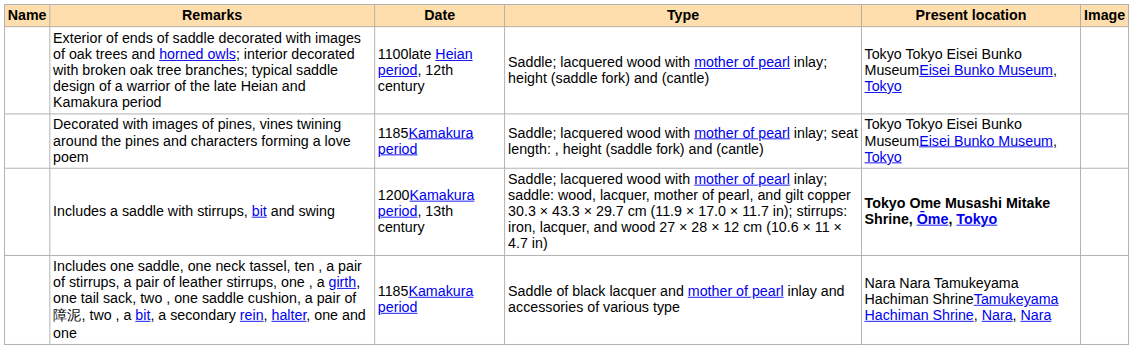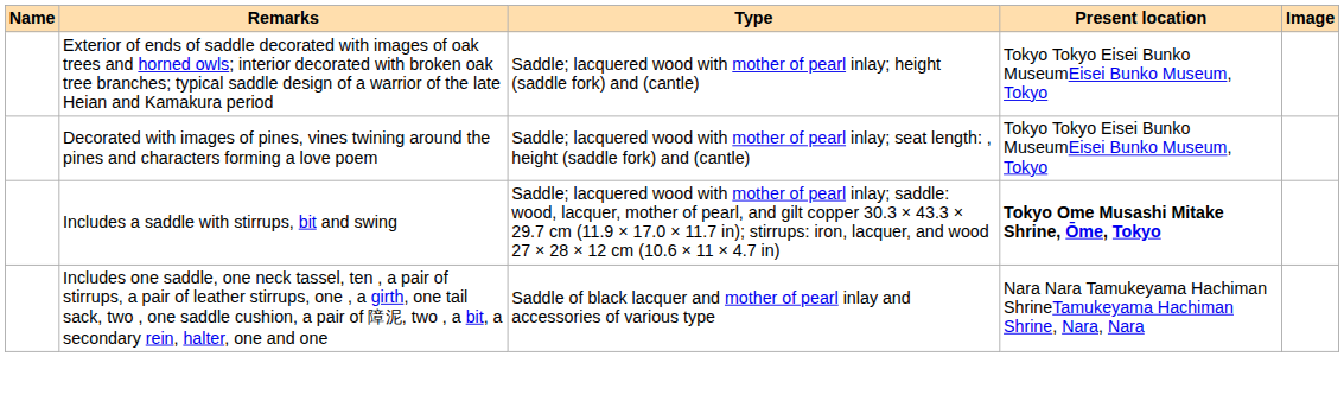- column: Date | 1100late Heian period, 12th century | 1185Kamakura period | 1200Kamakura period, 13th century | 1185Kamakura period
